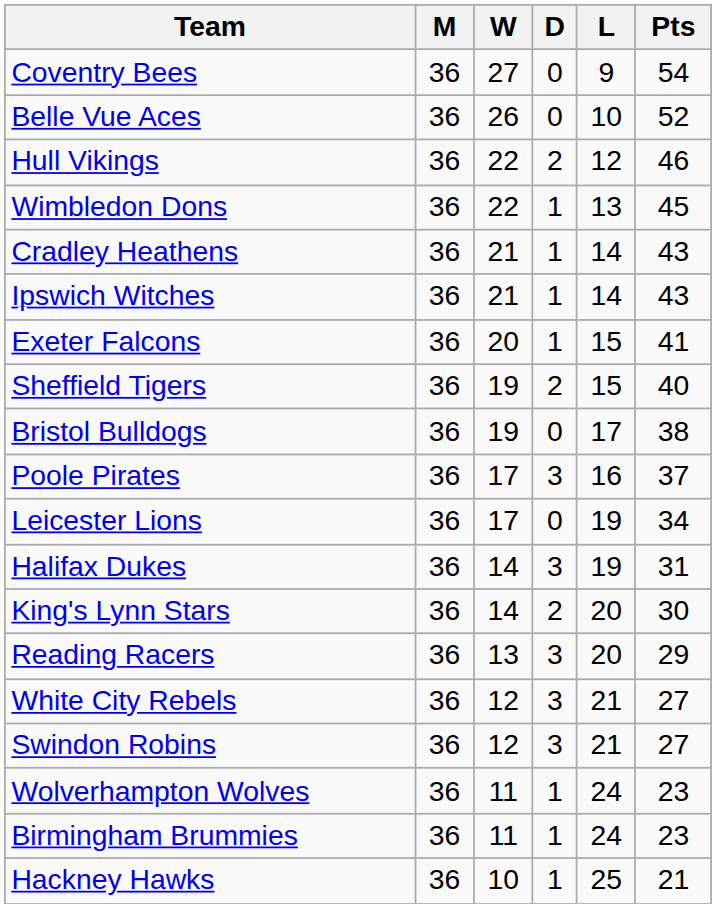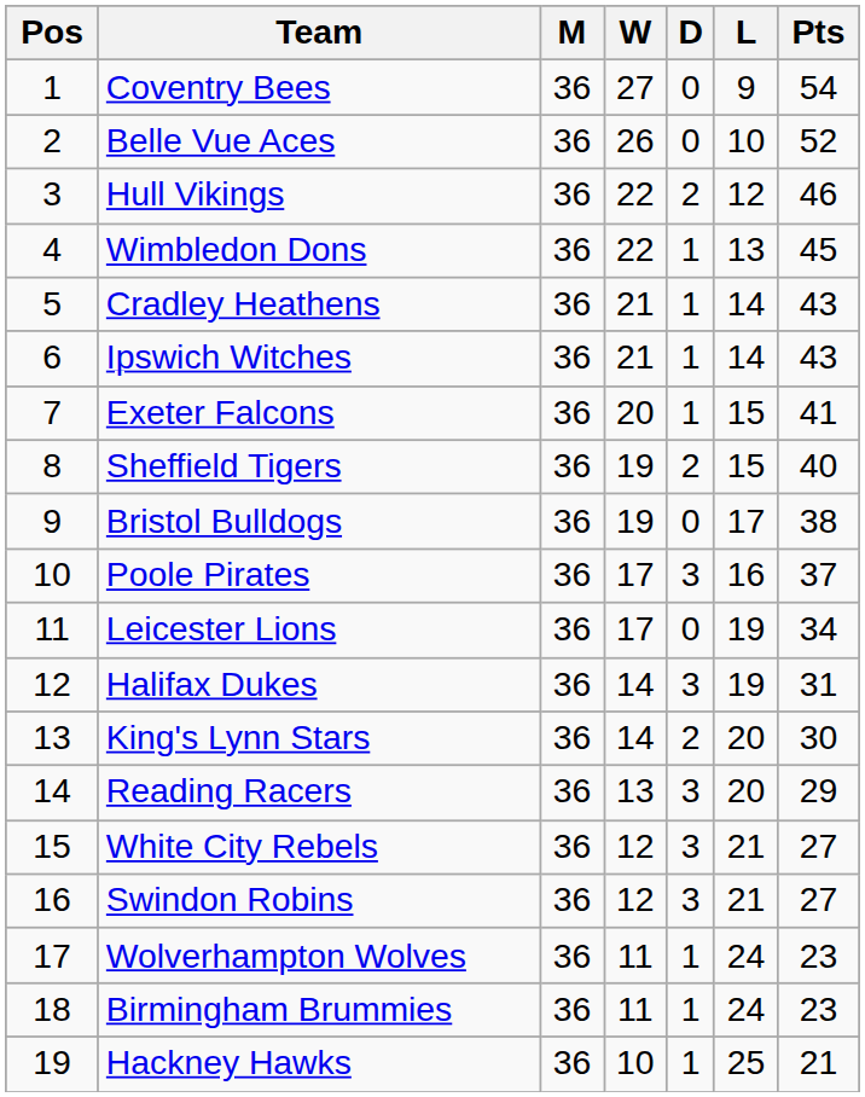+ column: Pos | 1 | 2 | 3 | 4 | 5 | 6 | 7 | 8 | 9 | 10 | 11 | 12 | 13 | 14 | 15 | 16 | 17 | 18 | 19
